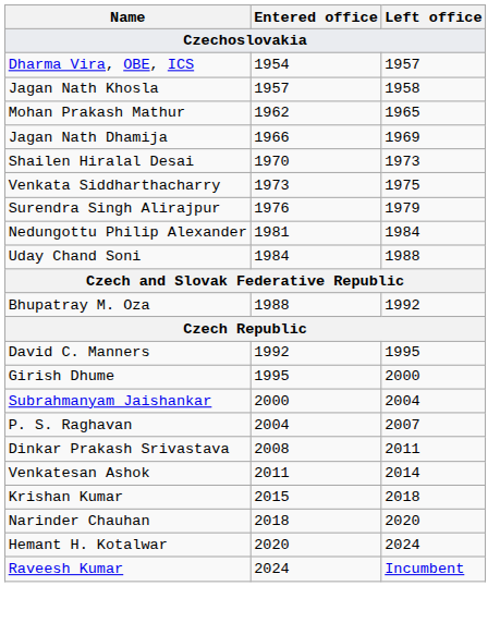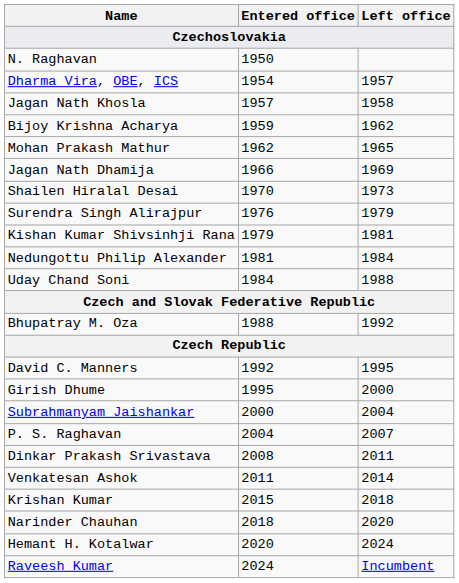+ row: N. Raghavan | 1950
+ row: Bijoy Krishna Acharya | 1959 | 1962
- row: Venkata Siddharthacharry | 1973 | 1975
+ row: Kishan Kumar Shivsinhji Rana | 1979 | 1981
